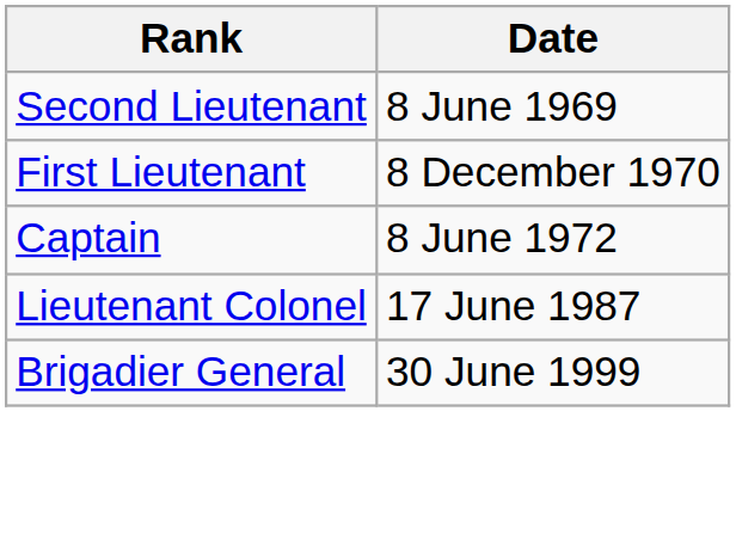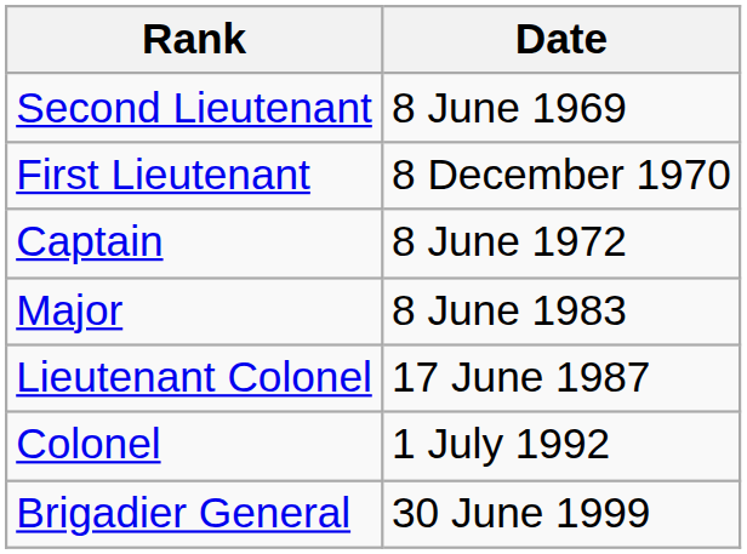+ row: Major | 8 June 1983
+ row: Colonel | 1 July 1992
